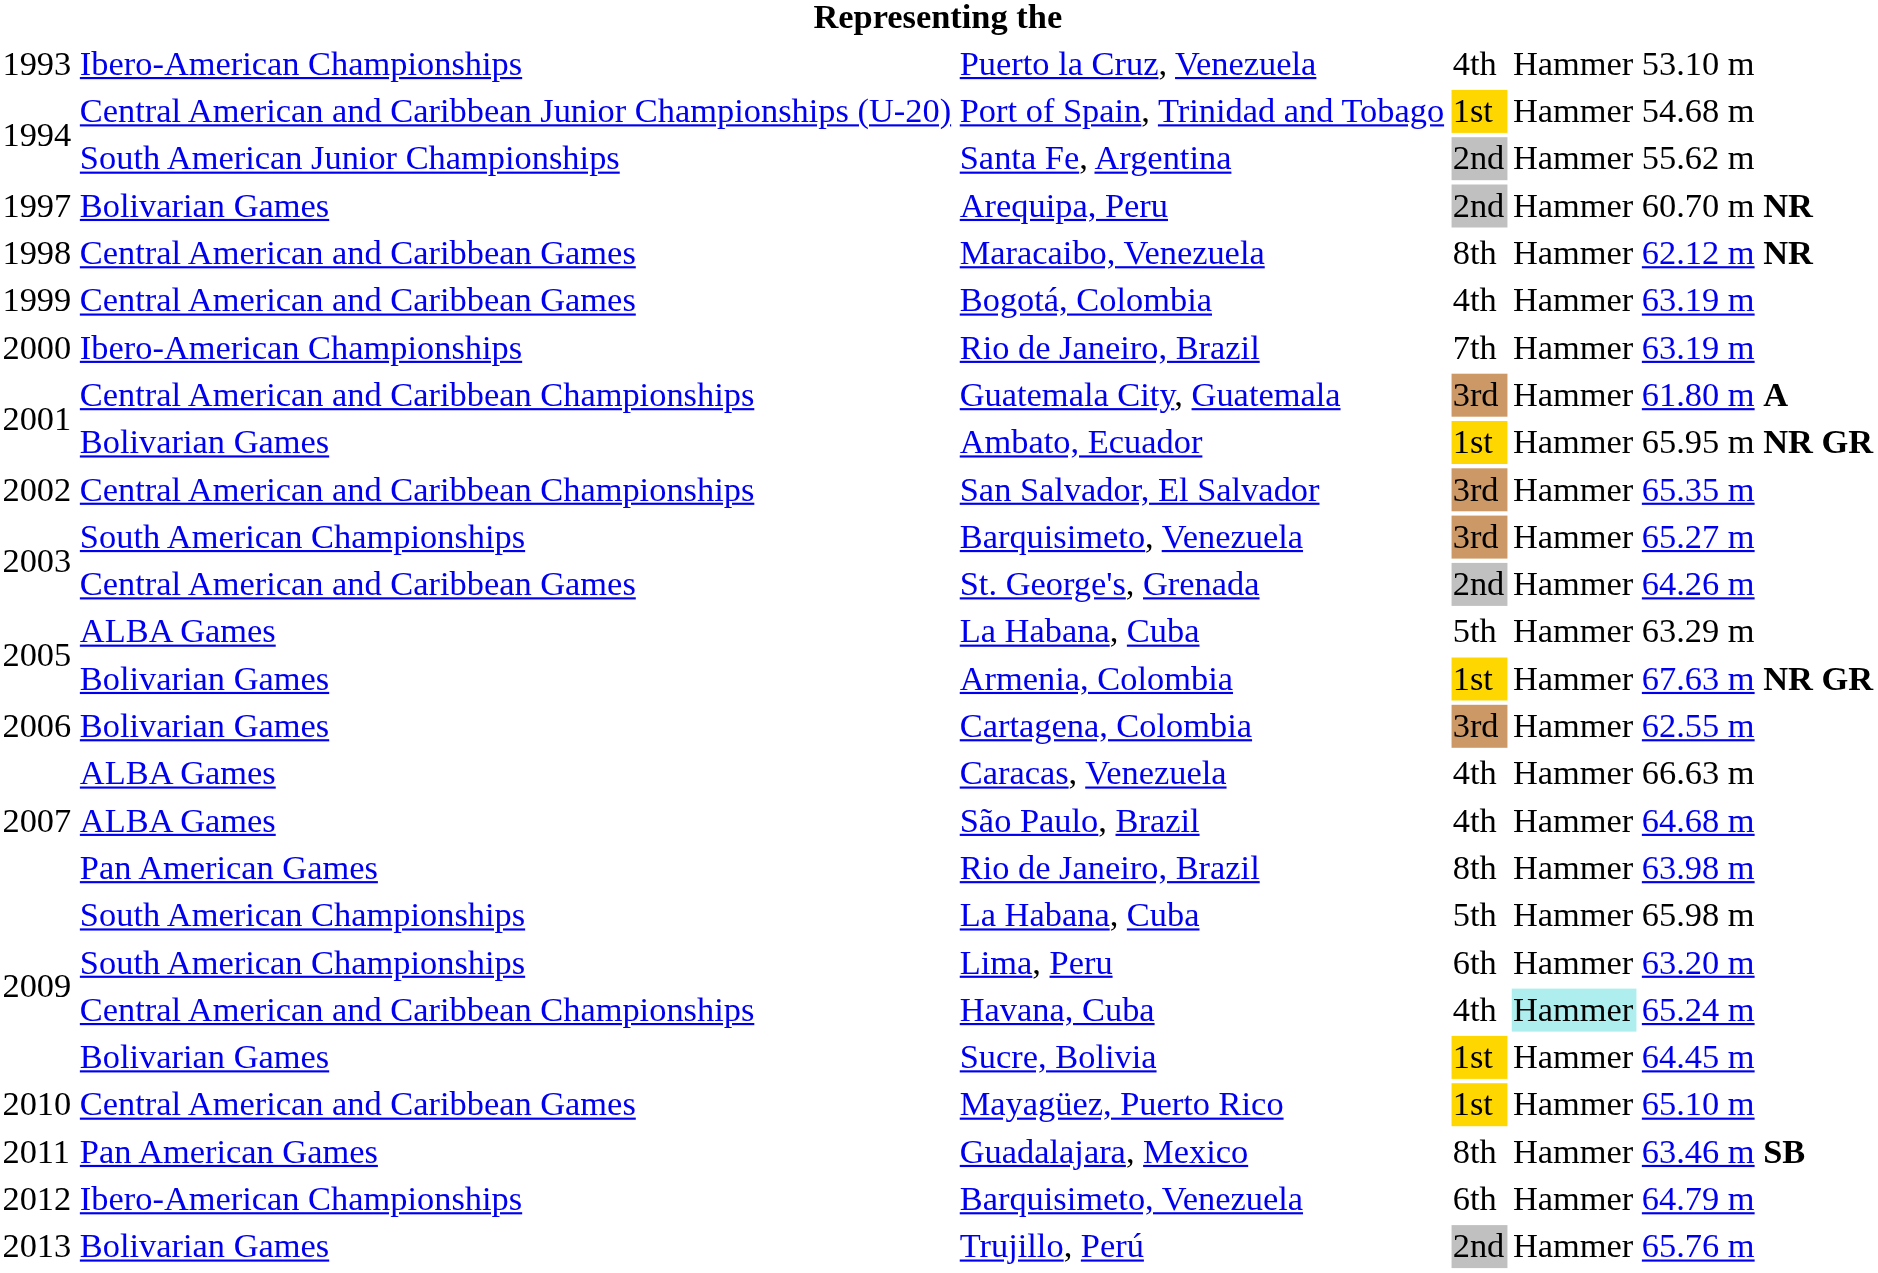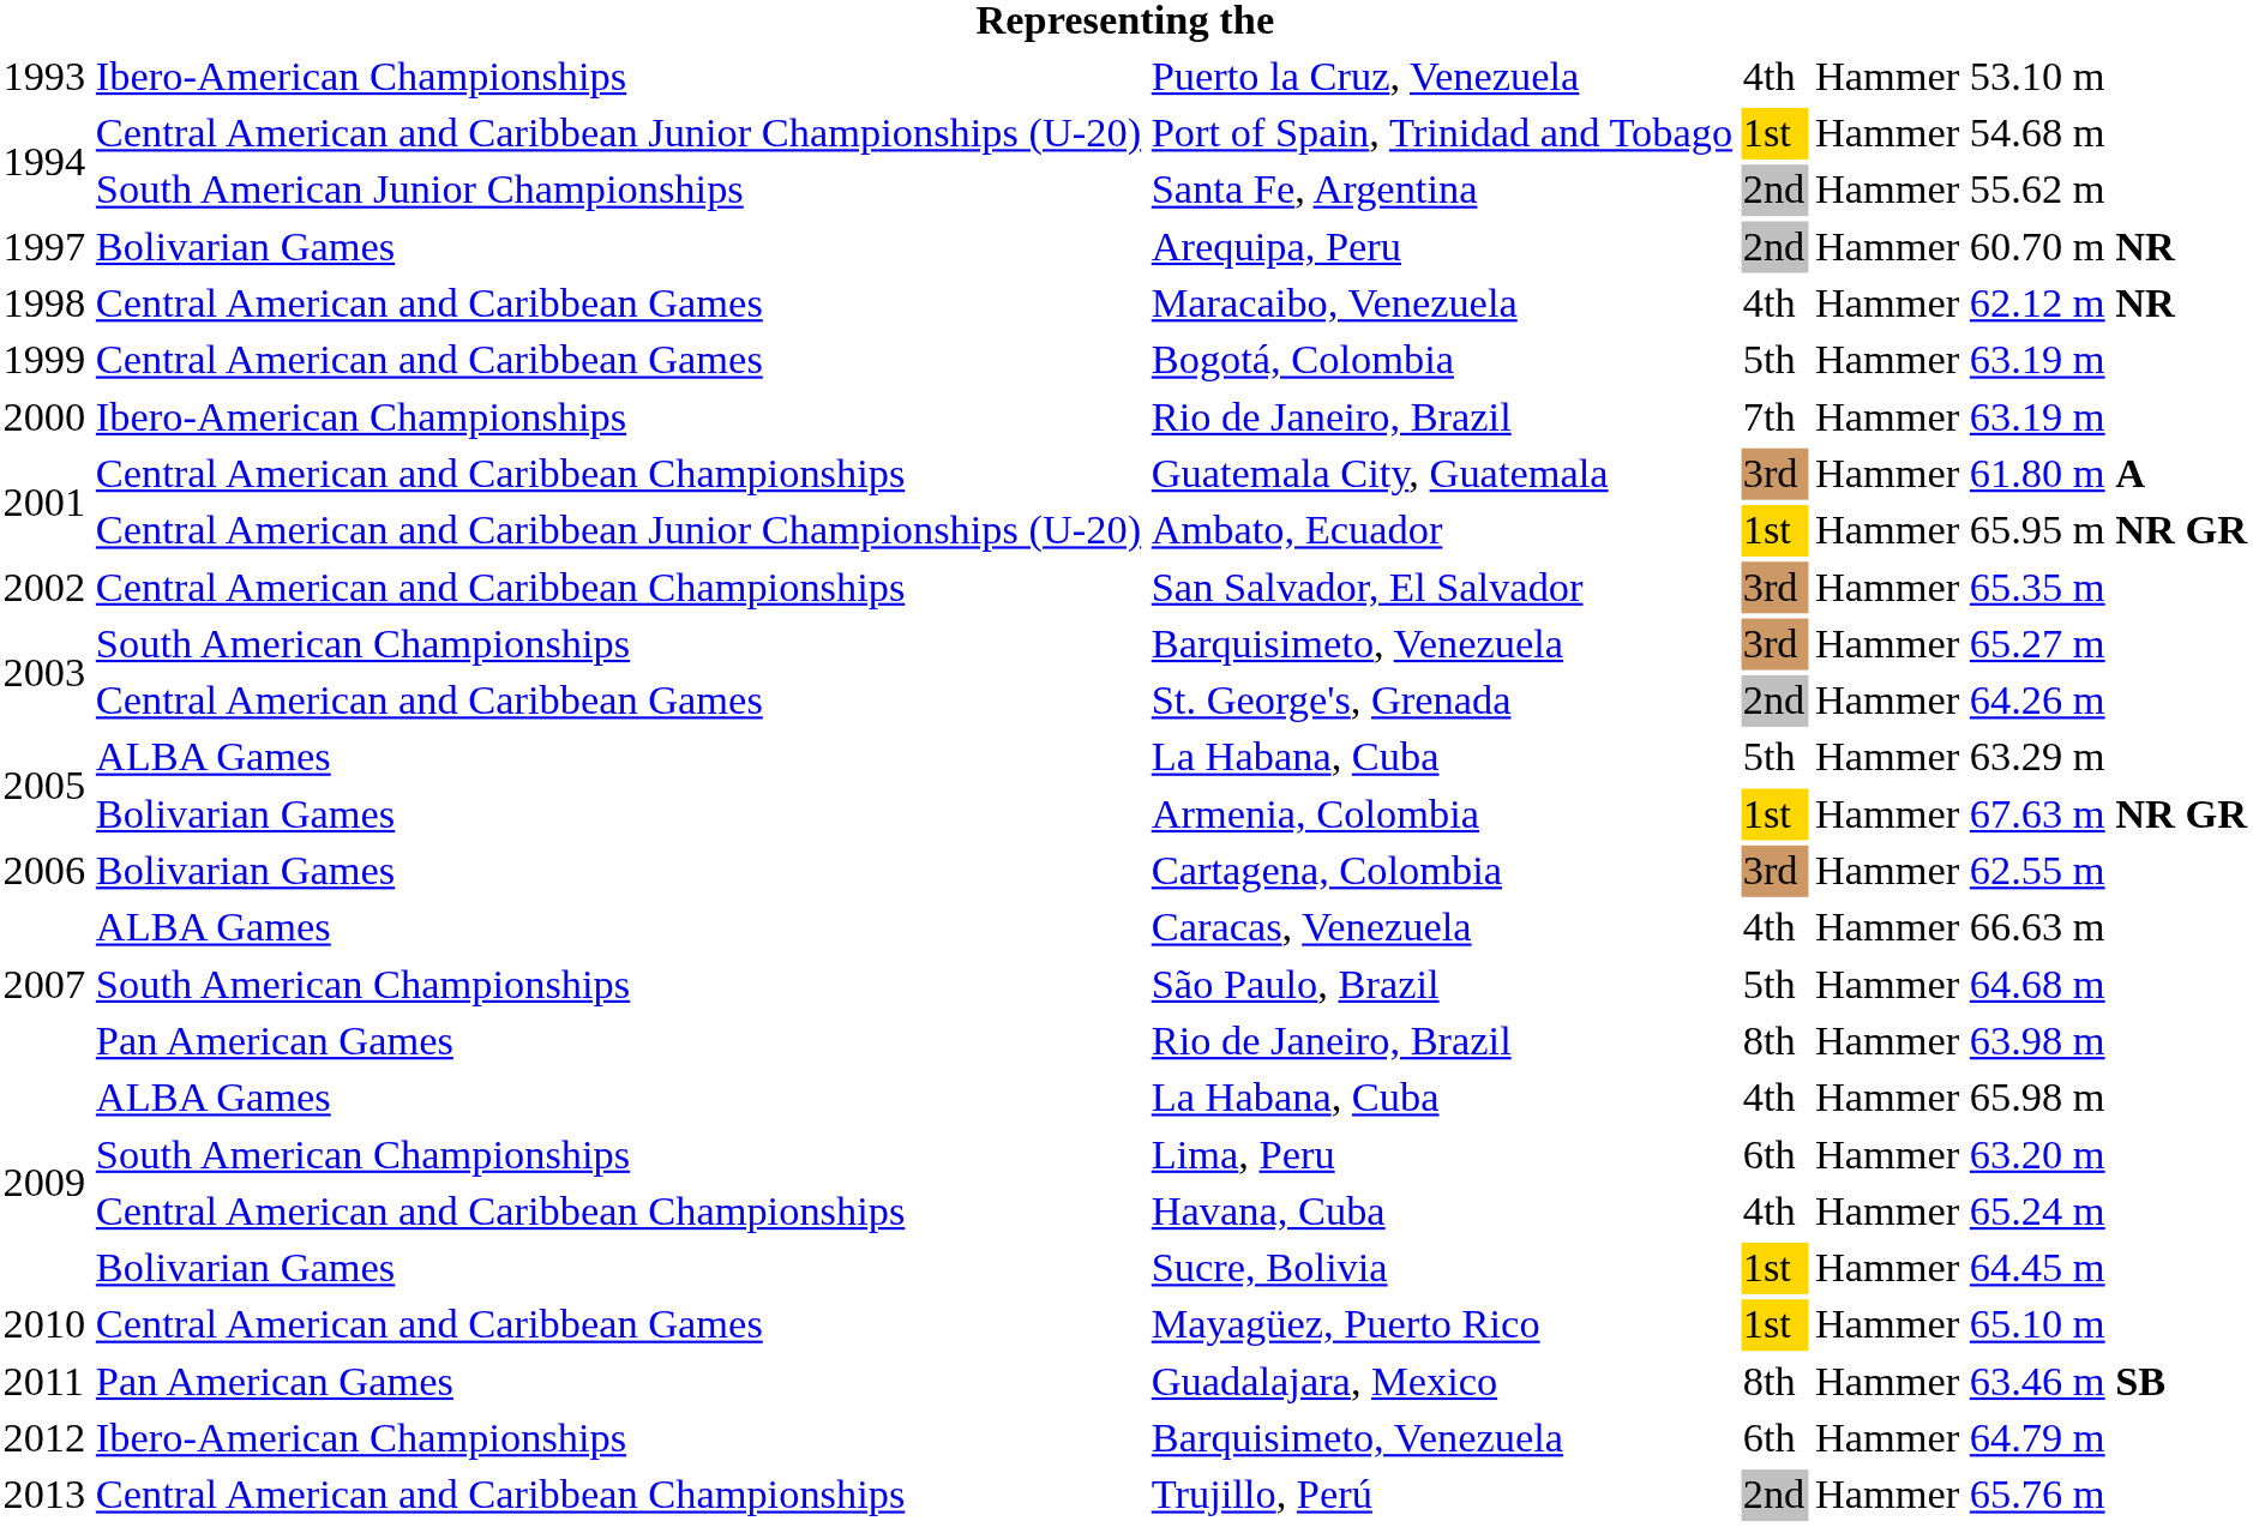Maracaibo, Venezuela | column 4: 8th -> 4th
Bogotá, Colombia | column 4: 4th -> 5th
Ambato, Ecuador | column 2: Bolivarian Games -> Central American and Caribbean Junior Championships (U-20)
São Paulo, Brazil | column 2: ALBA Games -> South American Championships
São Paulo, Brazil | column 4: 4th -> 5th
2009 / La Habana, Cuba | column 2: South American Championships -> ALBA Games
2009 / La Habana, Cuba | column 4: 5th -> 4th
Havana, Cuba | column 5: paleturquoise background -> no background
Trujillo, Perú | column 2: Bolivarian Games -> Central American and Caribbean Championships
